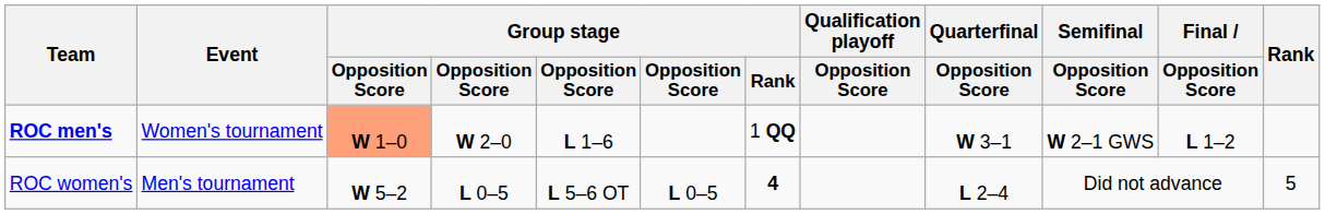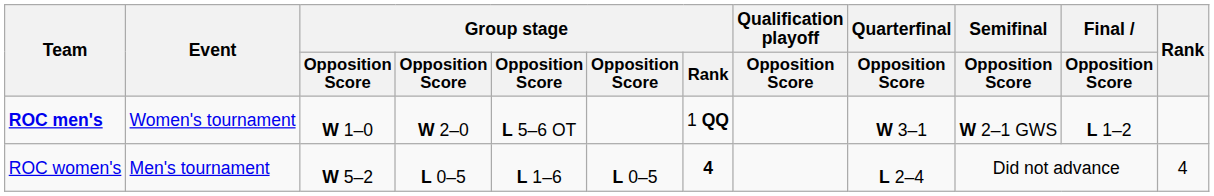ROC men's | column 3: lightsalmon background -> no background
ROC men's | column 5: L 1–6 -> L 5–6 OT
ROC women's | column 5: L 5–6 OT -> L 1–6
ROC women's | Rank: 5 -> 4
